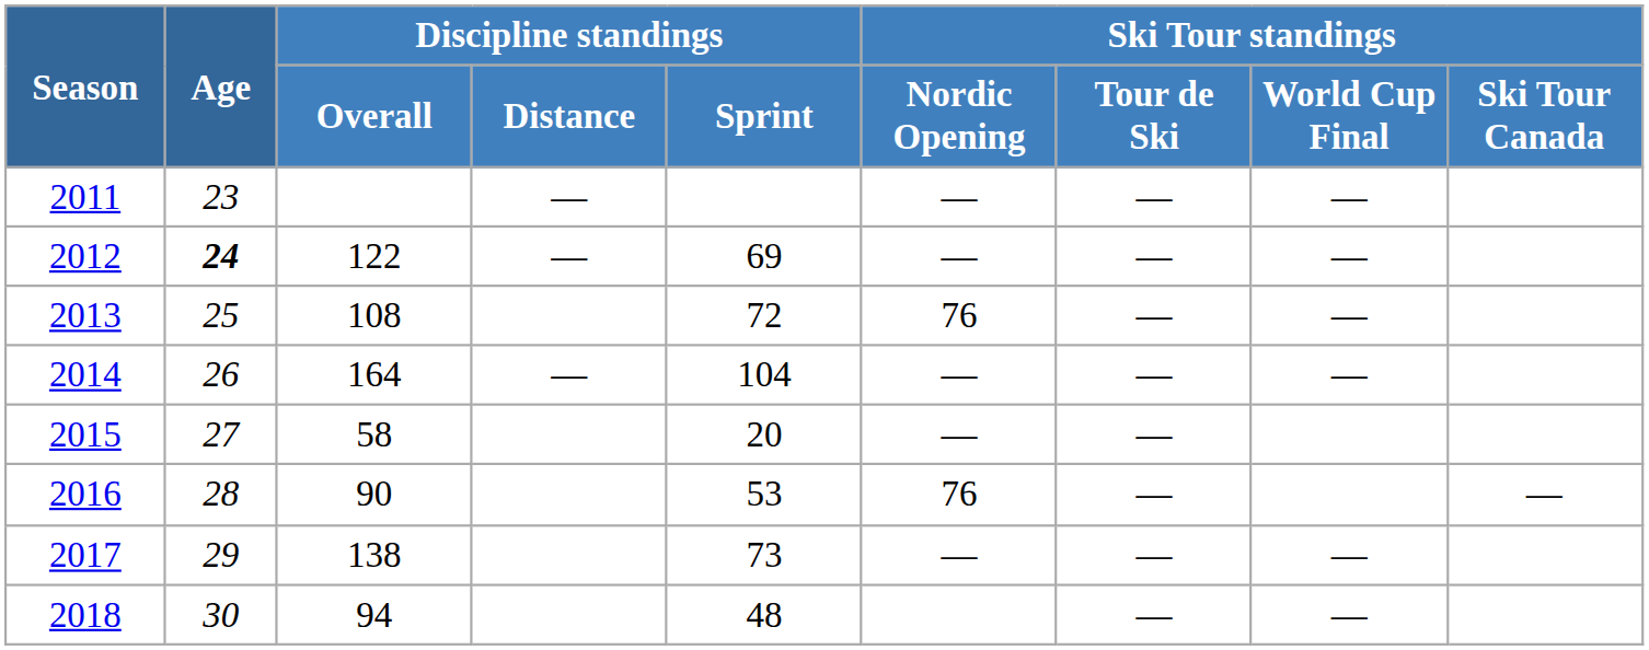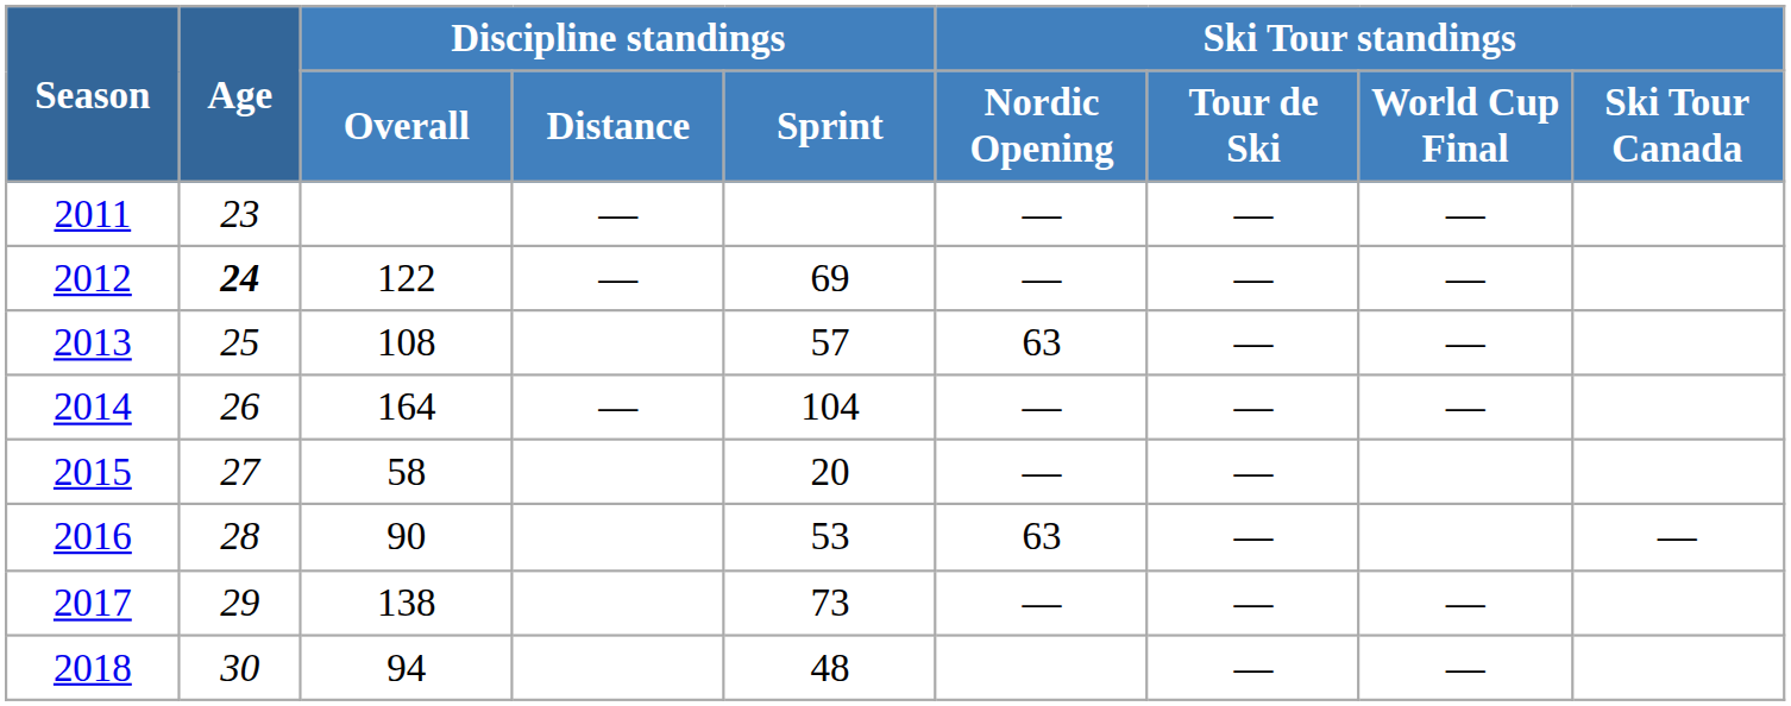2013 | Discipline standings / Sprint: 72 -> 57
2013 | Ski Tour standings / Nordic Opening: 76 -> 63
2016 | Ski Tour standings / Nordic Opening: 76 -> 63
